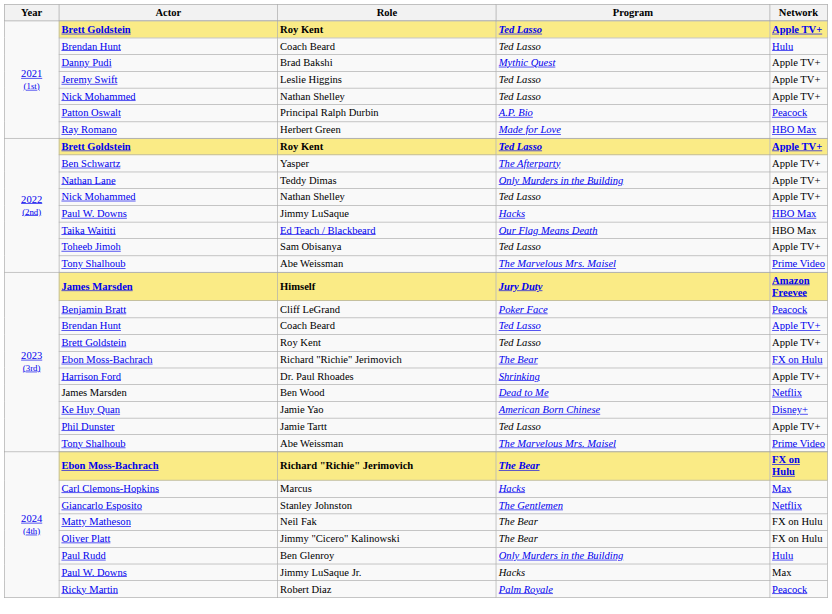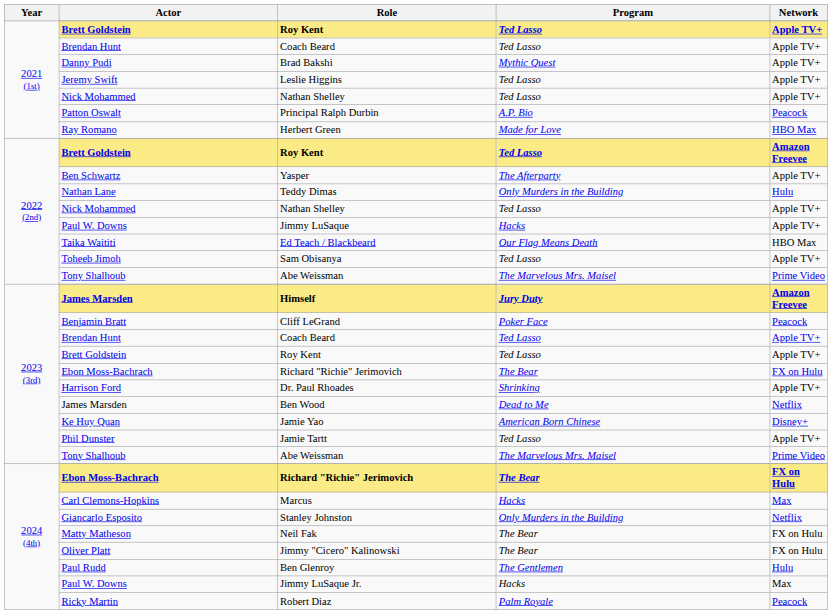2021 (1st) / Coach Beard | Network: Hulu -> Apple TV+
2022 (2nd) / Roy Kent | Network: Apple TV+ -> Amazon Freevee
Teddy Dimas | Network: Apple TV+ -> Hulu
Jimmy LuSaque | Network: HBO Max -> Apple TV+
Stanley Johnston | Program: The Gentlemen -> Only Murders in the Building
Ben Glenroy | Program: Only Murders in the Building -> The Gentlemen
